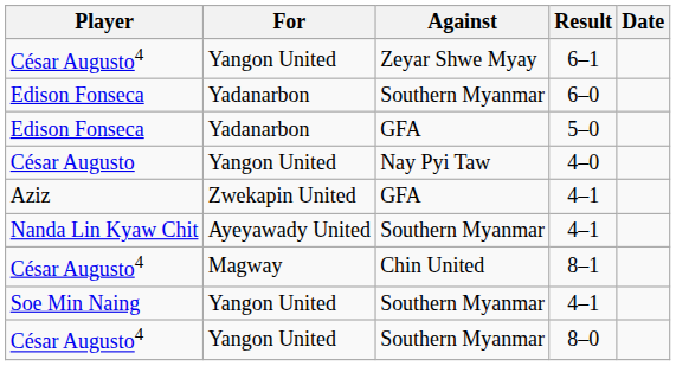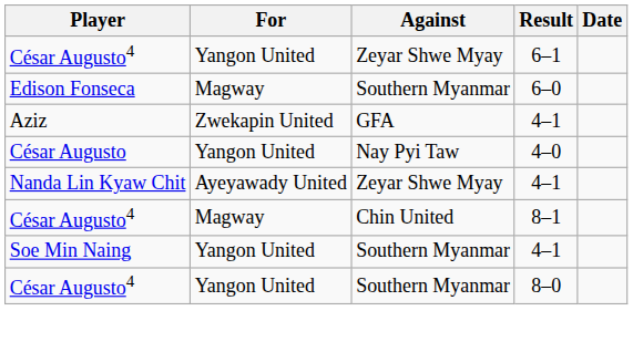6–0 | For: Yadanarbon -> Magway
- row: Edison Fonseca | Yadanarbon | GFA | 5–0
rows swapped: 4–0 <-> Aziz / 4–1
Nanda Lin Kyaw Chit / 4–1 | Against: Southern Myanmar -> Zeyar Shwe Myay
